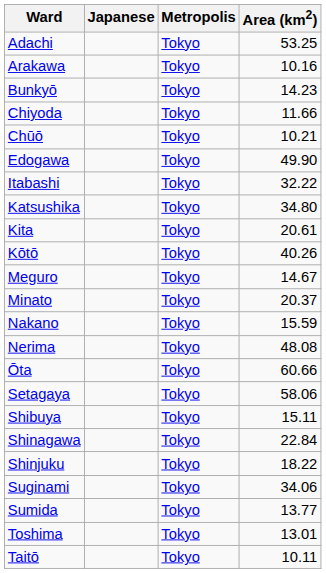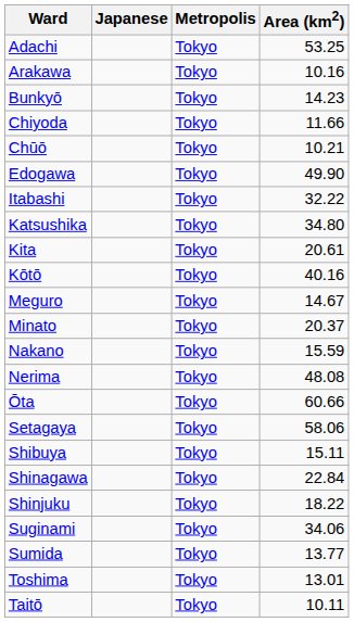Kōtō | Area (km2): 40.26 -> 40.16
